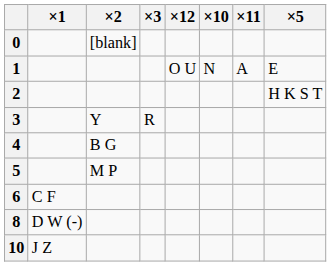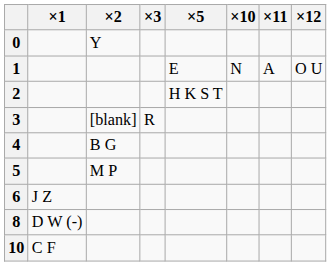columns swapped: ×5 <-> ×12
0 | ×2: [blank] -> Y
3 | ×2: Y -> [blank]
6 | ×1: C F -> J Z
10 | ×1: J Z -> C F
